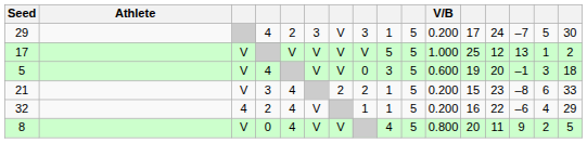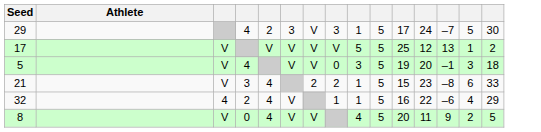- column: V/B | 0.200 | 1.000 | 0.600 | 0.200 | 0.200 | 0.800
